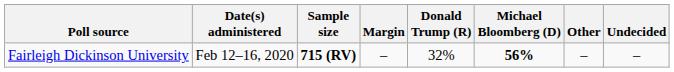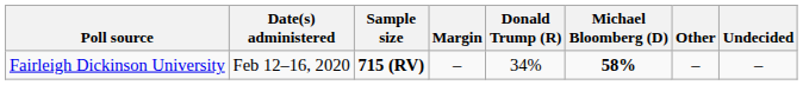Fairleigh Dickinson University | Donald Trump (R): 32% -> 34%
Fairleigh Dickinson University | Michael Bloomberg (D): 56% -> 58%
